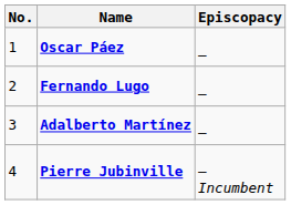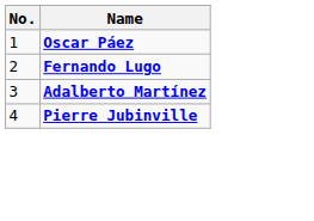- column: Episcopacy | – | – | – | – Incumbent
